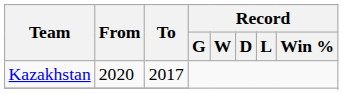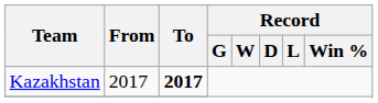Kazakhstan | From: 2020 -> 2017
Kazakhstan | To: normal -> bold
